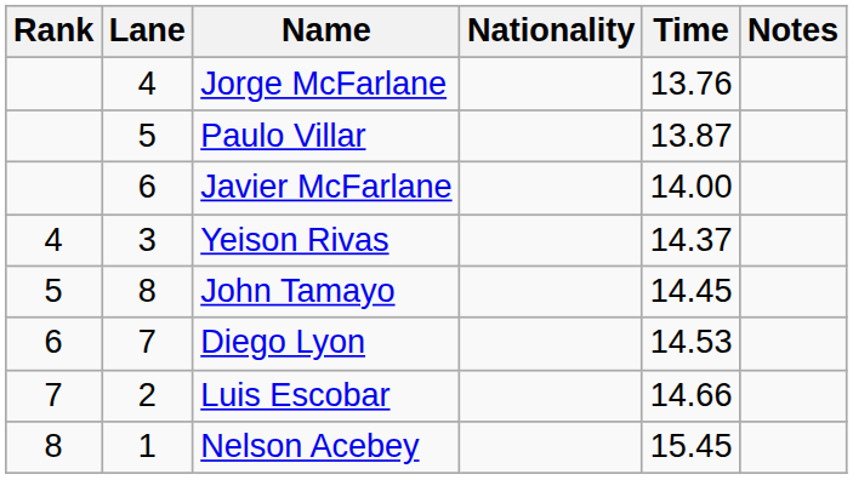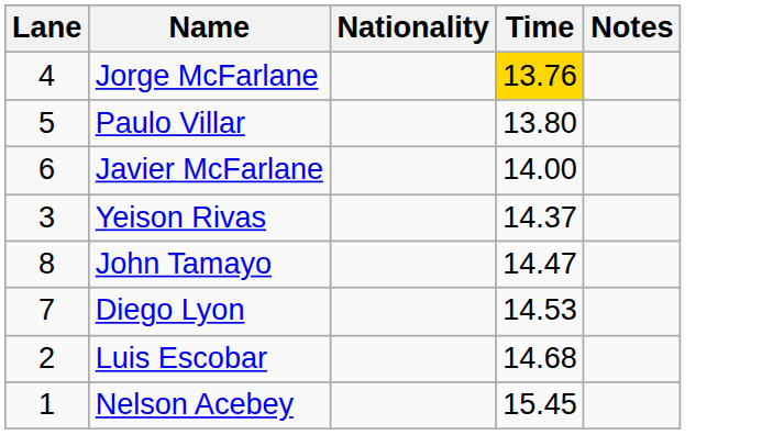- column: Rank | 4 | 5 | 6 | 7 | 8
Jorge McFarlane | Time: no background -> gold background
Paulo Villar | Time: 13.87 -> 13.80
John Tamayo | Time: 14.45 -> 14.47
Luis Escobar | Time: 14.66 -> 14.68
